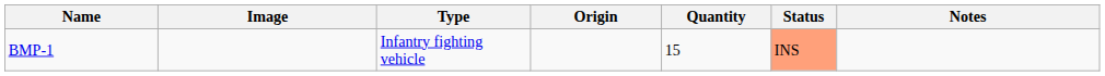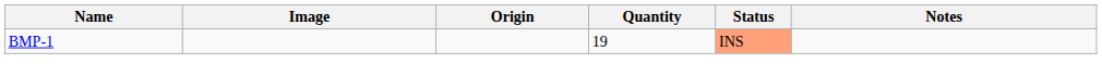- column: Type | Infantry fighting vehicle
BMP-1 | Quantity: 15 -> 19
